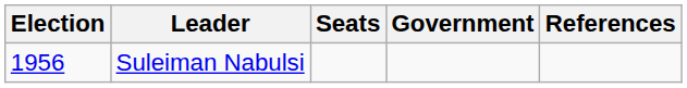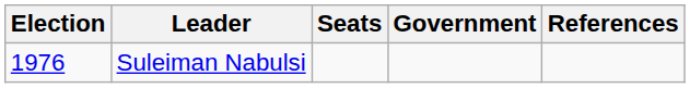Suleiman Nabulsi | Election: 1956 -> 1976
